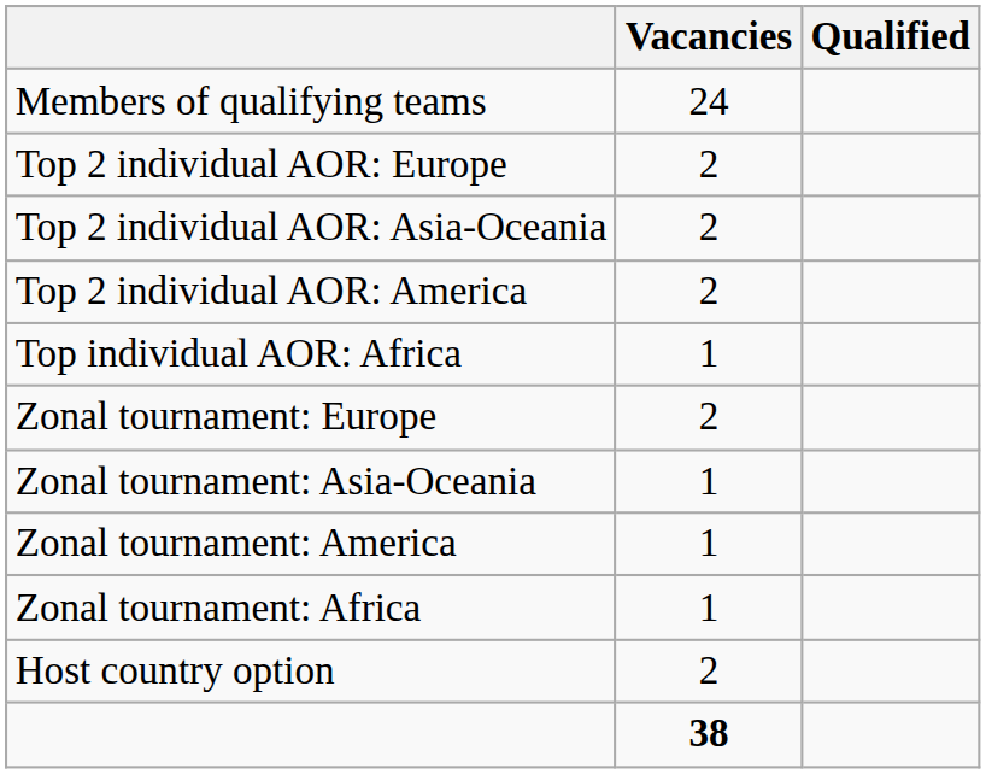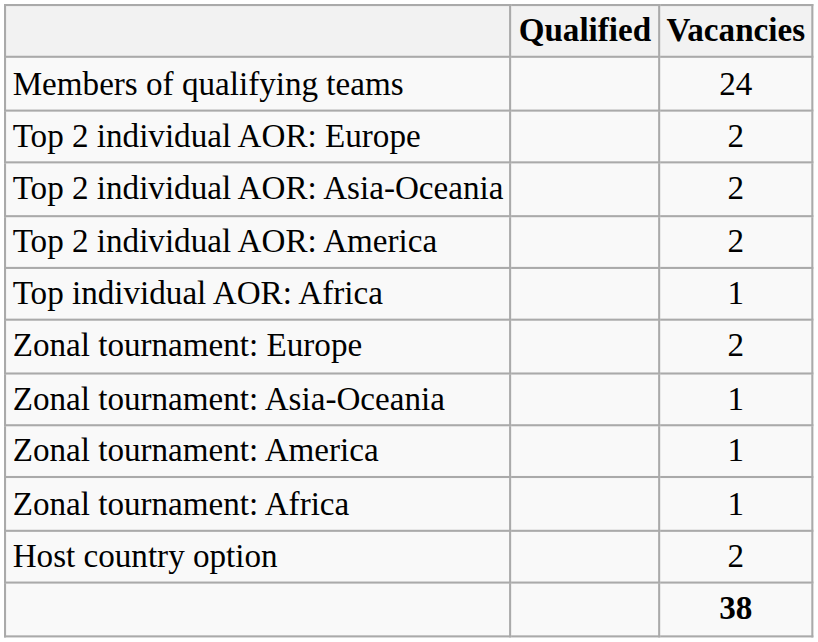columns swapped: Vacancies <-> Qualified
